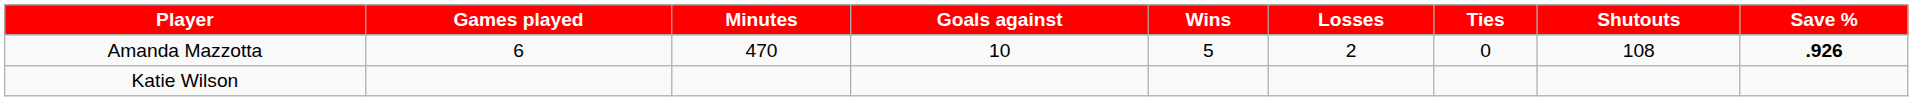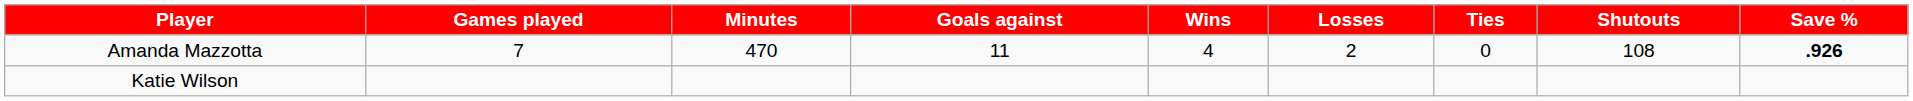Amanda Mazzotta | Games played: 6 -> 7
Amanda Mazzotta | Goals against: 10 -> 11
Amanda Mazzotta | Wins: 5 -> 4
